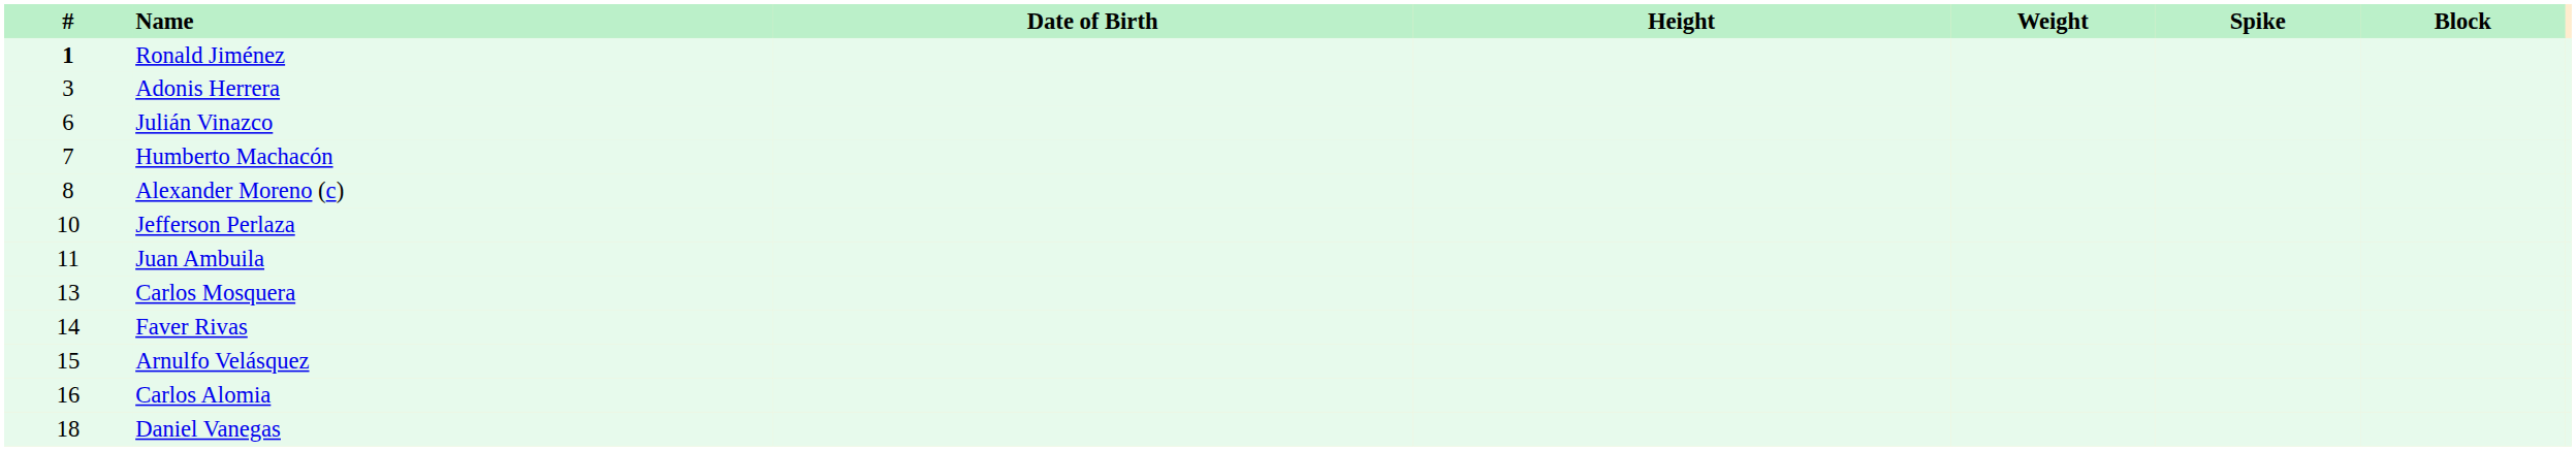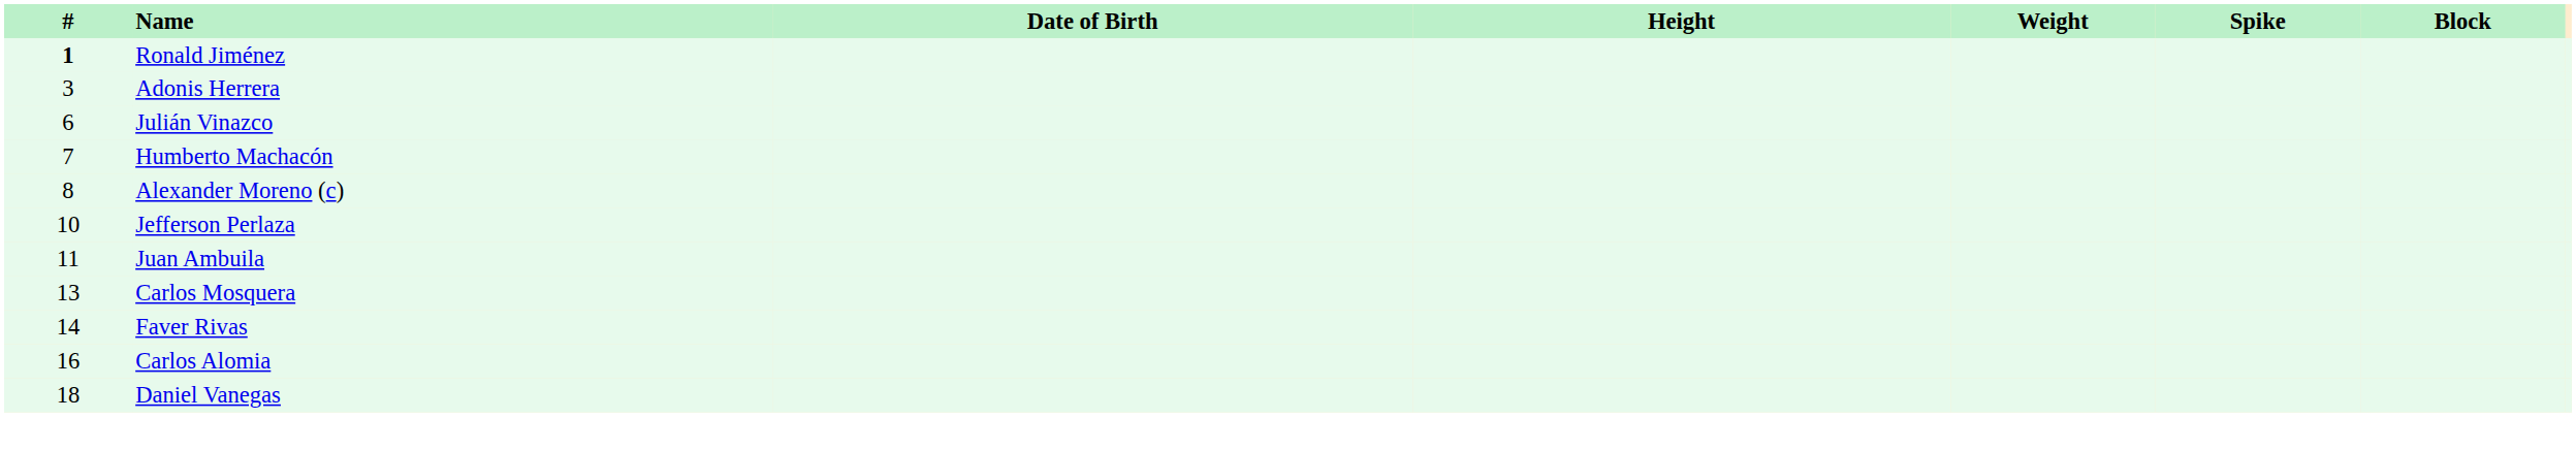- row: 15 | Arnulfo Velásquez
